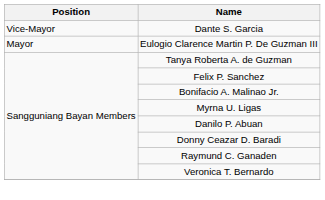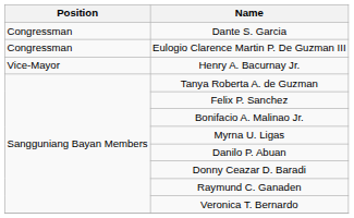Dante S. Garcia | Position: Vice-Mayor -> Congressman
Eulogio Clarence Martin P. De Guzman III | Position: Mayor -> Congressman
+ row: Vice-Mayor | Henry A. Bacurnay Jr.
